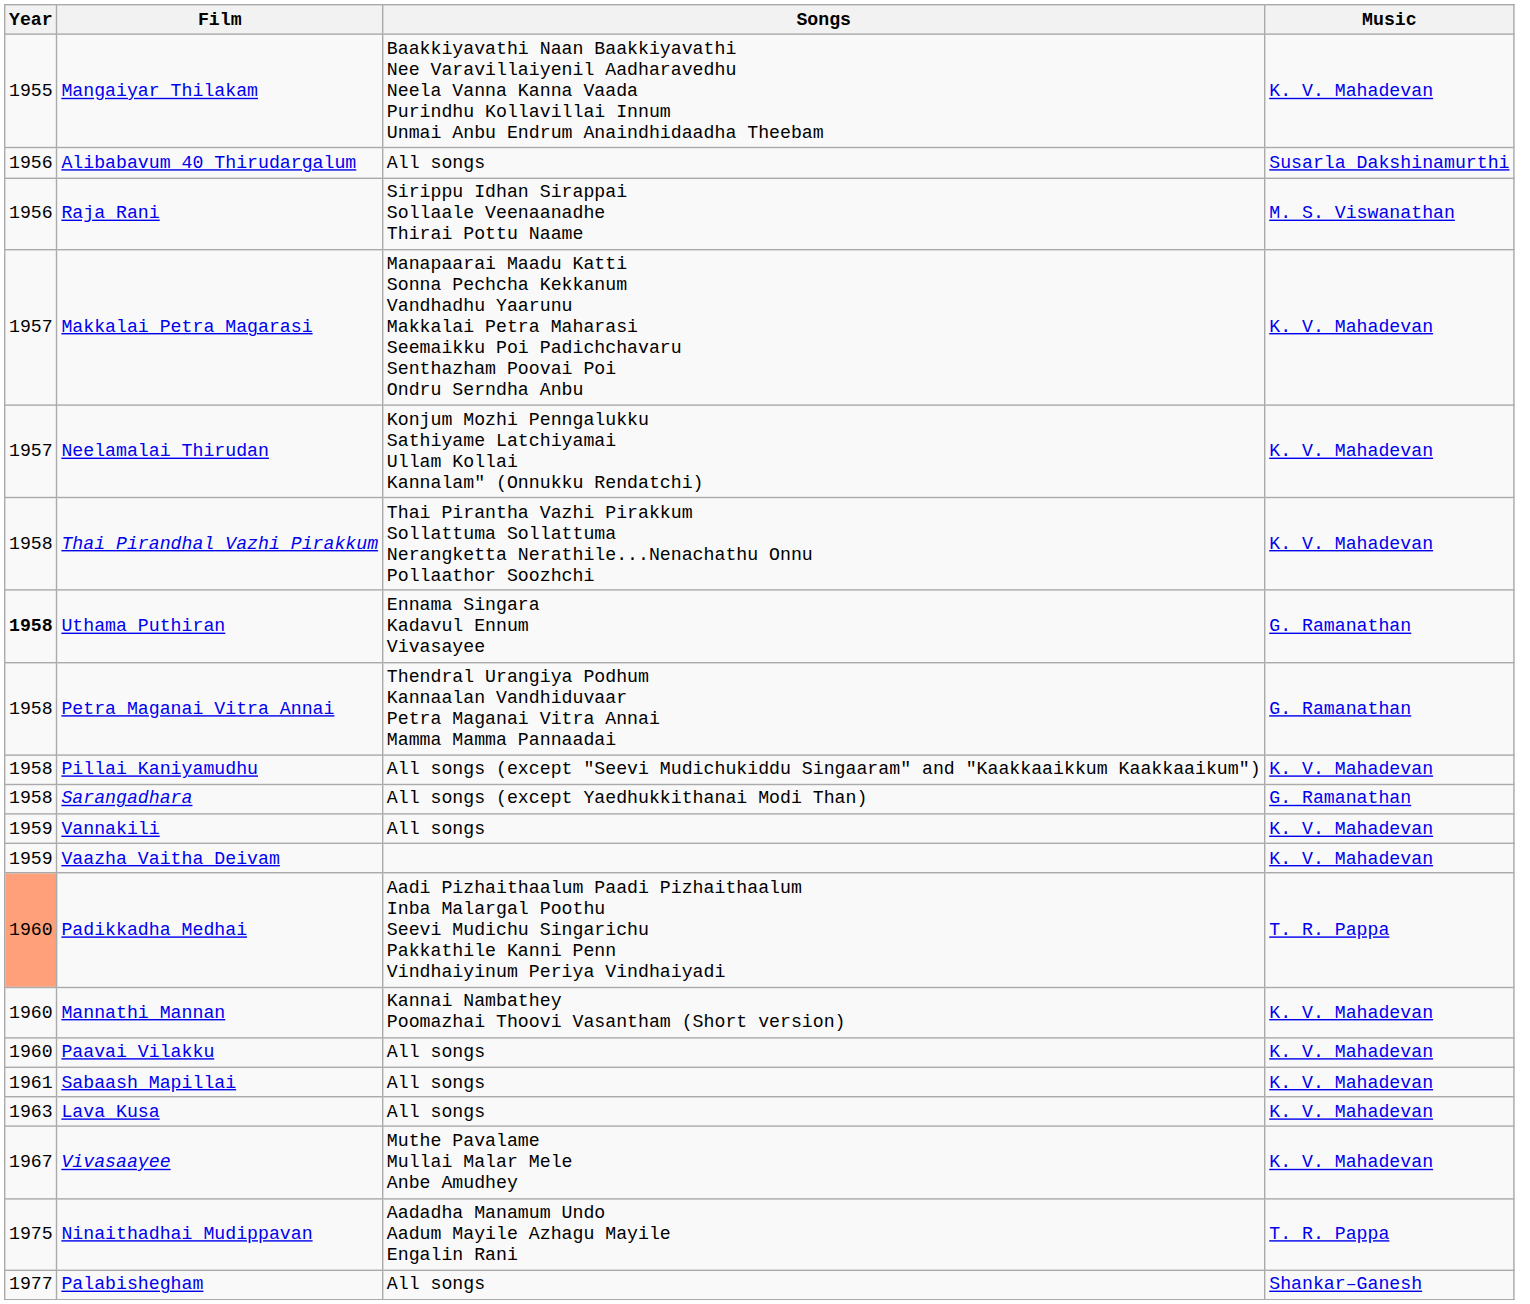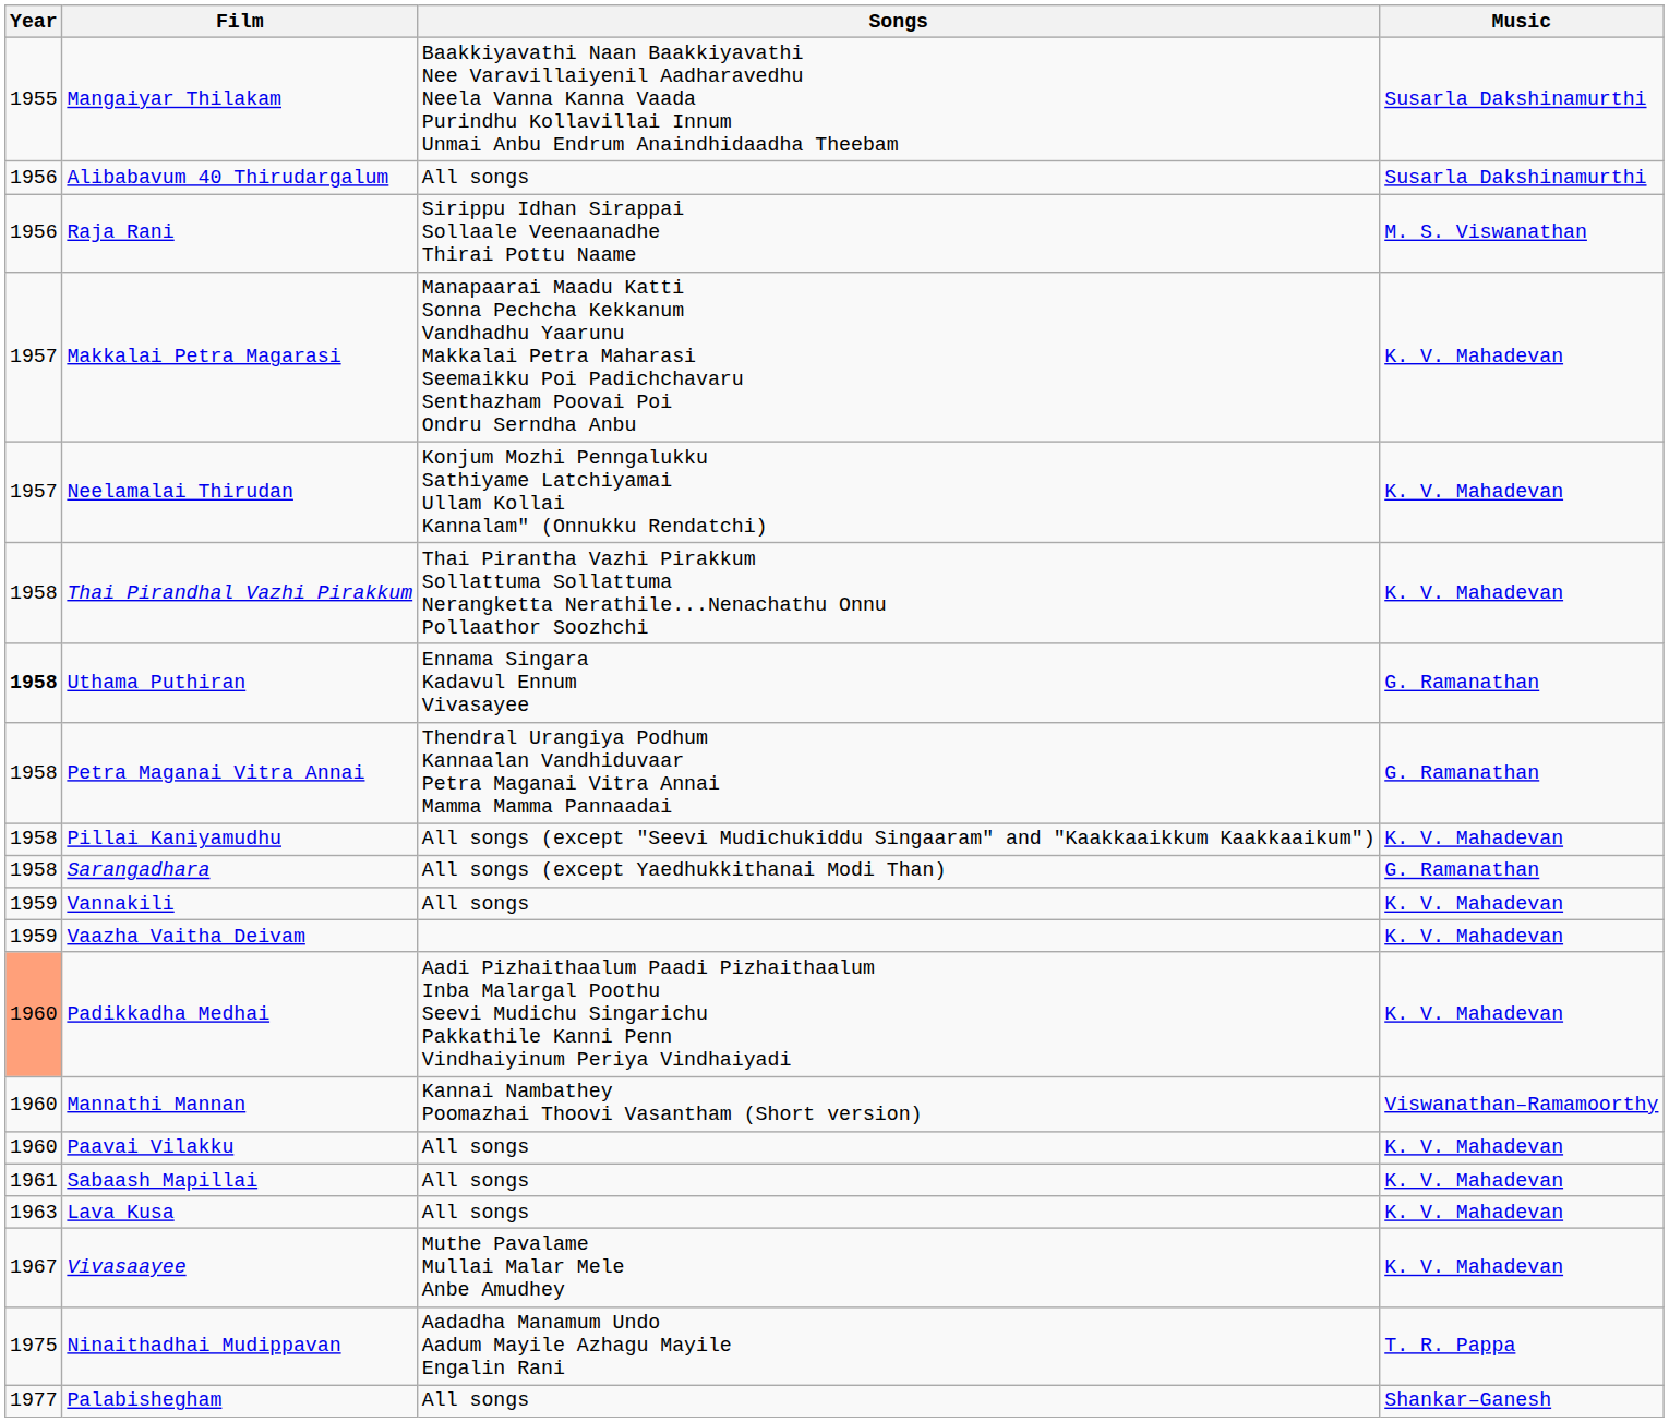Mangaiyar Thilakam | Music: K. V. Mahadevan -> Susarla Dakshinamurthi
Padikkadha Medhai | Music: T. R. Pappa -> K. V. Mahadevan
Mannathi Mannan | Music: K. V. Mahadevan -> Viswanathan–Ramamoorthy
